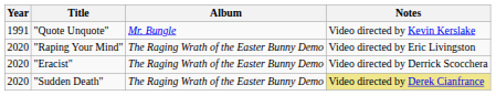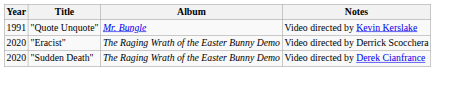- row: 2020 | "Raping Your Mind" | The Raging Wrath of the Easter Bunny Demo | Video directed by Eric Livingston
"Sudden Death" | Notes: khaki background -> no background
